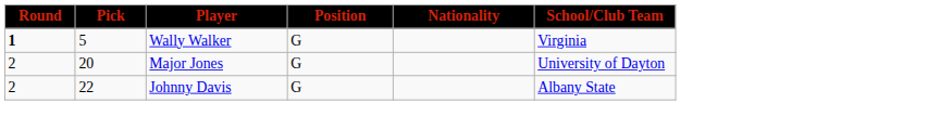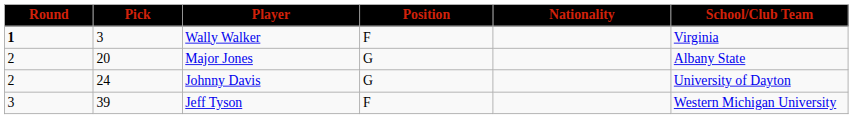Wally Walker | Pick: 5 -> 3
Wally Walker | Position: G -> F
Major Jones | School/Club Team: University of Dayton -> Albany State
Johnny Davis | Pick: 22 -> 24
Johnny Davis | School/Club Team: Albany State -> University of Dayton
+ row: 3 | 39 | Jeff Tyson | F | Western Michigan University
